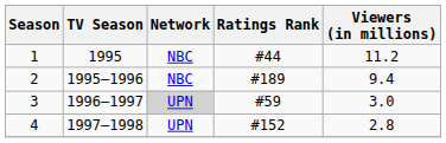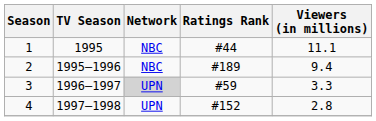1 | Viewers (in millions): 11.2 -> 11.1
3 | Viewers (in millions): 3.0 -> 3.3
